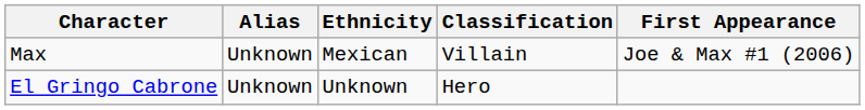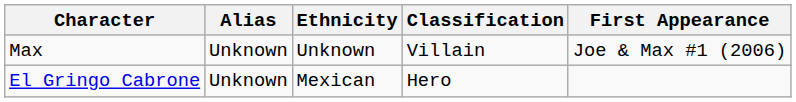Max | Ethnicity: Mexican -> Unknown
El Gringo Cabrone | Ethnicity: Unknown -> Mexican
